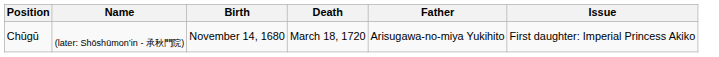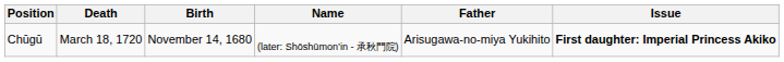columns swapped: Name <-> Death
Chūgū | Issue: normal -> bold
